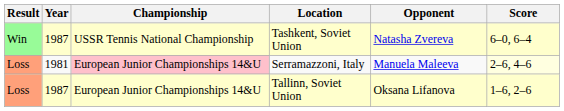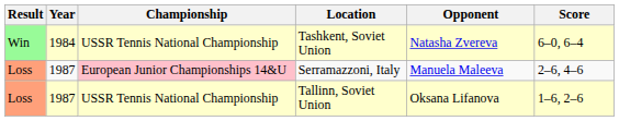Tashkent, Soviet Union | Year: 1987 -> 1984
Serramazzoni, Italy | Year: 1981 -> 1987
Serramazzoni, Italy | Score: lightyellow background -> no background
Tallinn, Soviet Union | Championship: European Junior Championships 14&U -> USSR Tennis National Championship
